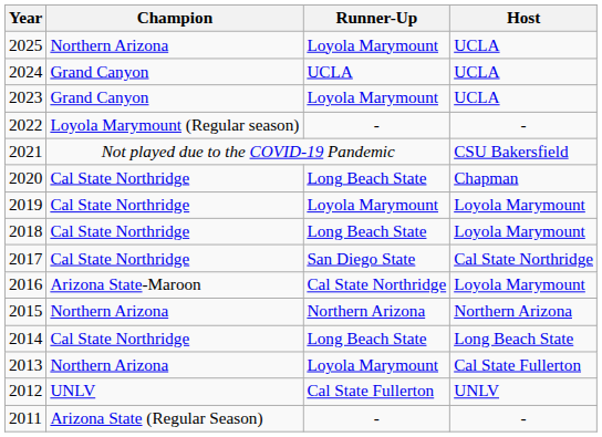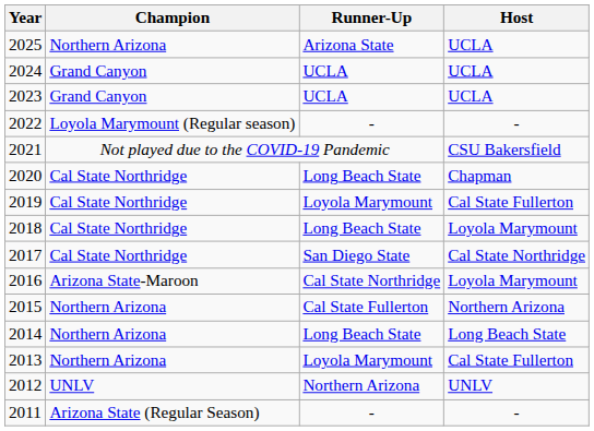2025 | Runner-Up: Loyola Marymount -> Arizona State
2023 | Runner-Up: Loyola Marymount -> UCLA
2019 | Host: Loyola Marymount -> Cal State Fullerton
2015 | Runner-Up: Northern Arizona -> Cal State Fullerton
2014 | Champion: Cal State Northridge -> Northern Arizona
2012 | Runner-Up: Cal State Fullerton -> Northern Arizona
